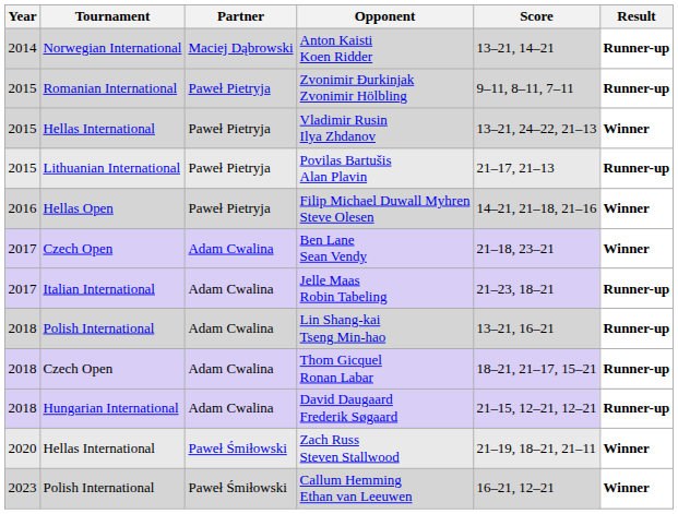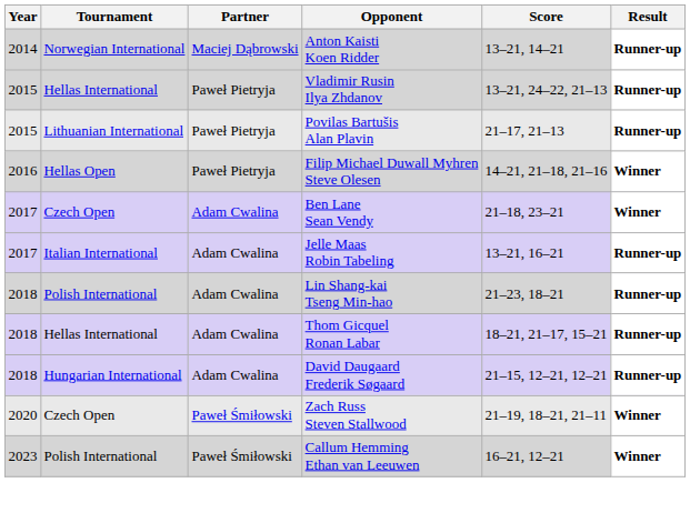- row: 2015 | Romanian International | Paweł Pietryja | Zvonimir Đurkinjak Zvonimir Hölbling | 9–11, 8–11, 7–11 | Runner-up
Vladimir Rusin Ilya Zhdanov | Result: Winner -> Runner-up
Jelle Maas Robin Tabeling | Score: 21–23, 18–21 -> 13–21, 16–21
Lin Shang-kai Tseng Min-hao | Score: 13–21, 16–21 -> 21–23, 18–21
Thom Gicquel Ronan Labar | Tournament: Czech Open -> Hellas International
Zach Russ Steven Stallwood | Tournament: Hellas International -> Czech Open
